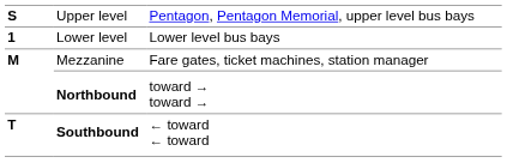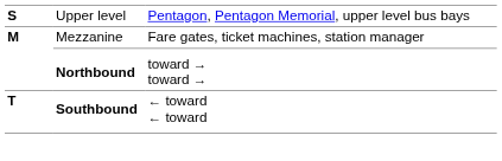- row: 1 | Lower level | Lower level bus bays
